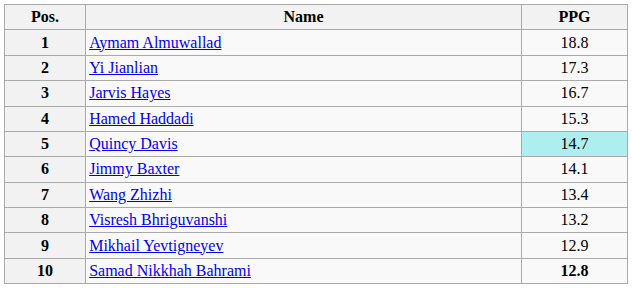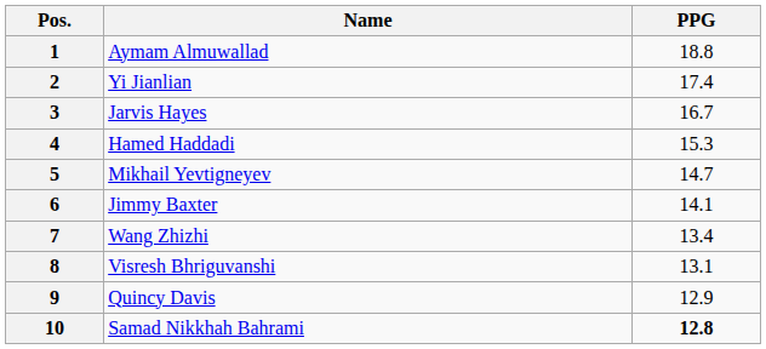2 | PPG: 17.3 -> 17.4
5 | Name: Quincy Davis -> Mikhail Yevtigneyev
5 | PPG: paleturquoise background -> no background
8 | PPG: 13.2 -> 13.1
9 | Name: Mikhail Yevtigneyev -> Quincy Davis
